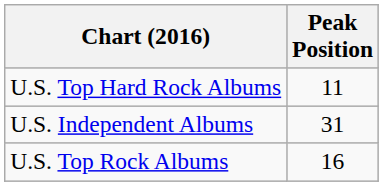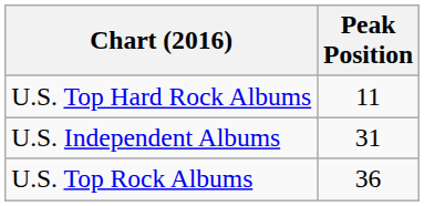U.S. Top Rock Albums | Peak Position: 16 -> 36
